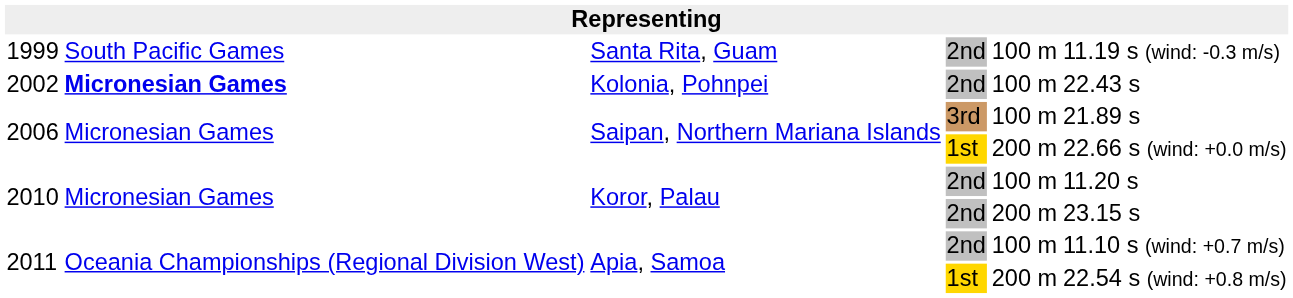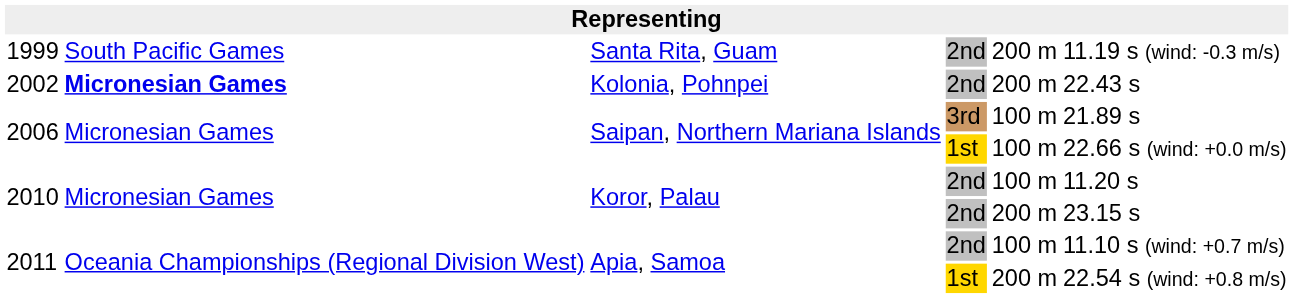1999 | column 5: 100 m -> 200 m
2002 | column 5: 100 m -> 200 m
2006 / 1st | column 5: 200 m -> 100 m
